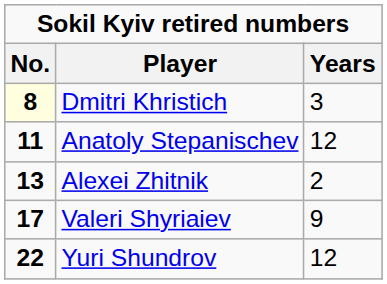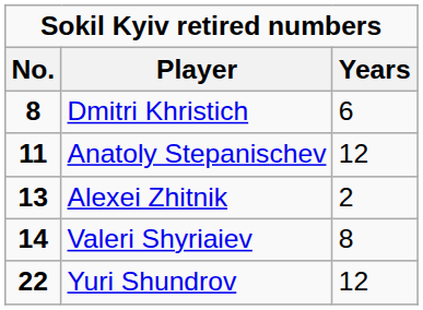Dmitri Khristich | No.: lightyellow background -> no background
Dmitri Khristich | Years: 3 -> 6
Valeri Shyriaiev | No.: 17 -> 14
Valeri Shyriaiev | Years: 9 -> 8
